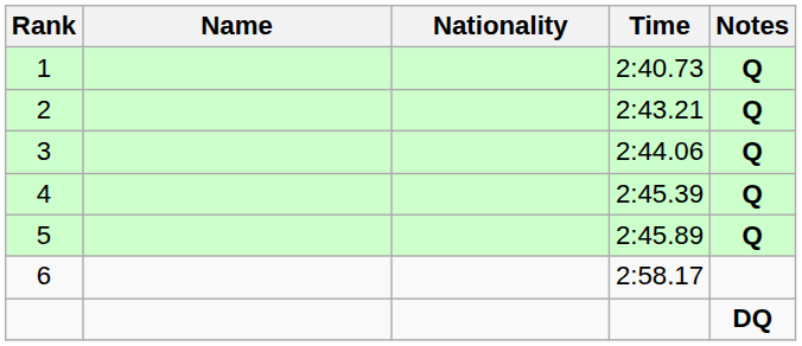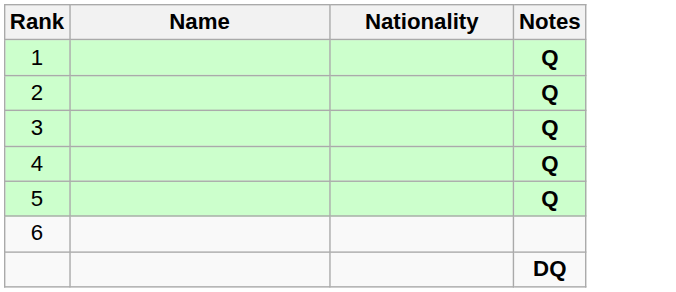- column: Time | 2:40.73 | 2:43.21 | 2:44.06 | 2:45.39 | 2:45.89 | 2:58.17
